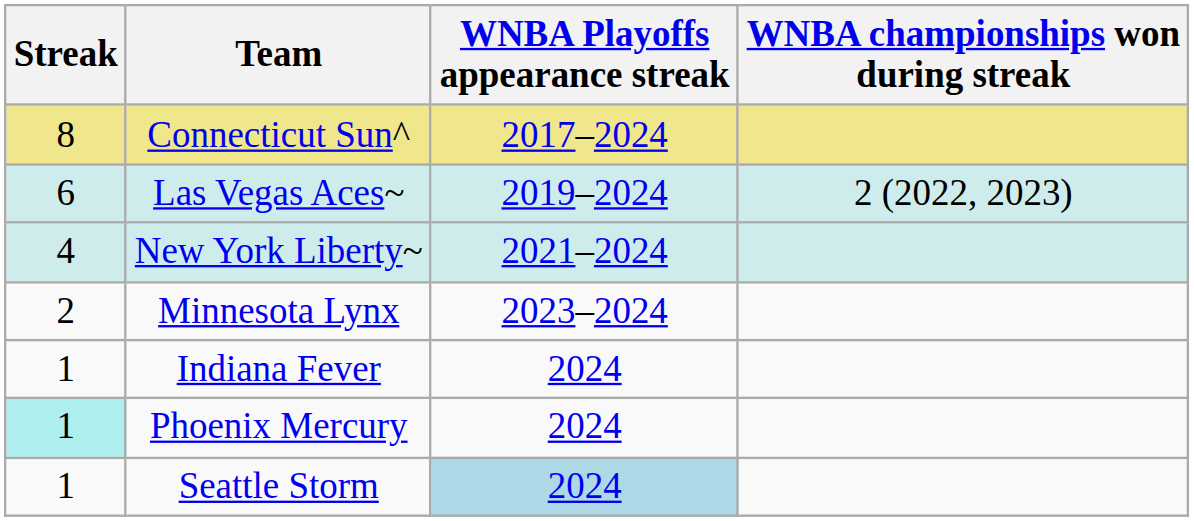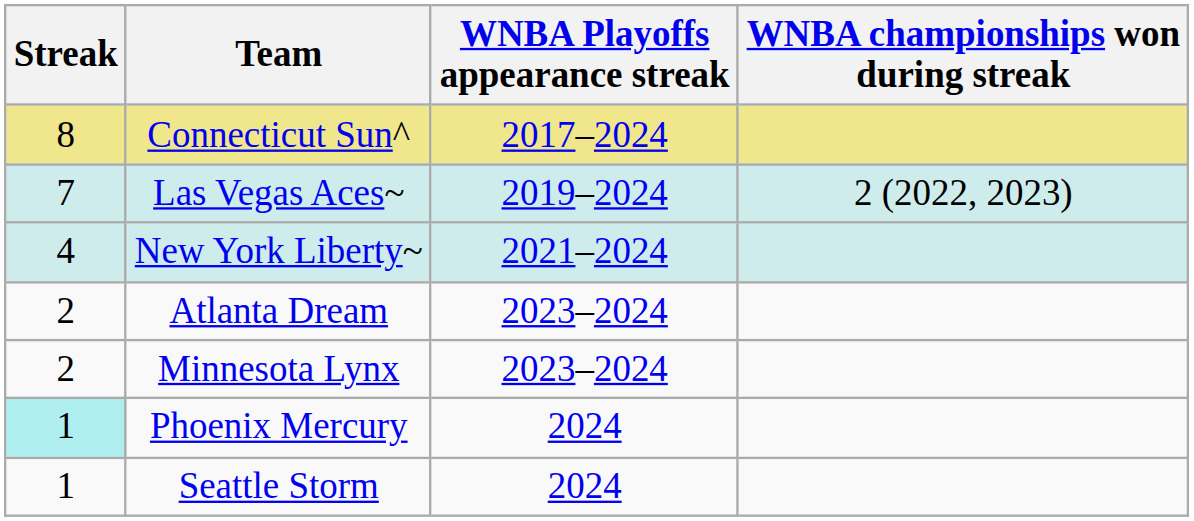Las Vegas Aces~ | Streak: 6 -> 7
+ row: 2 | Atlanta Dream | 2023–2024
- row: 1 | Indiana Fever | 2024
Seattle Storm | WNBA Playoffs appearance streak: lightblue background -> no background
